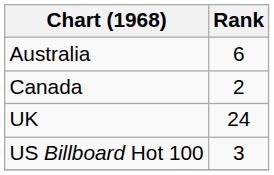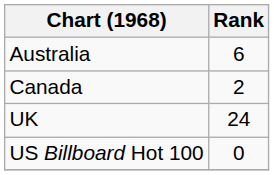US Billboard Hot 100 | Rank: 3 -> 0
